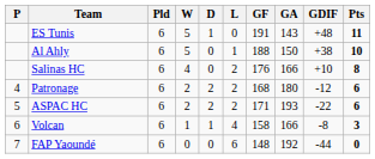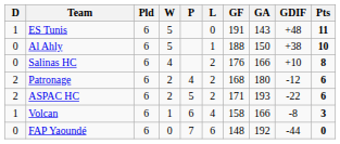columns swapped: P <-> D
